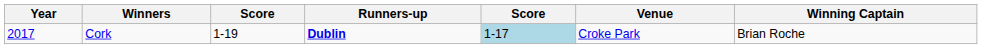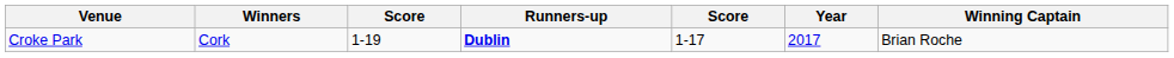columns swapped: Year <-> Venue
Cork | column 5: lightblue background -> no background
